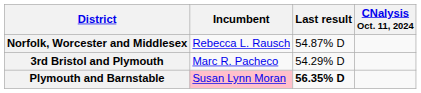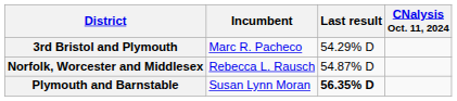rows swapped: Norfolk, Worcester and Middlesex <-> 3rd Bristol and Plymouth
Plymouth and Barnstable | Incumbent: pink background -> no background
